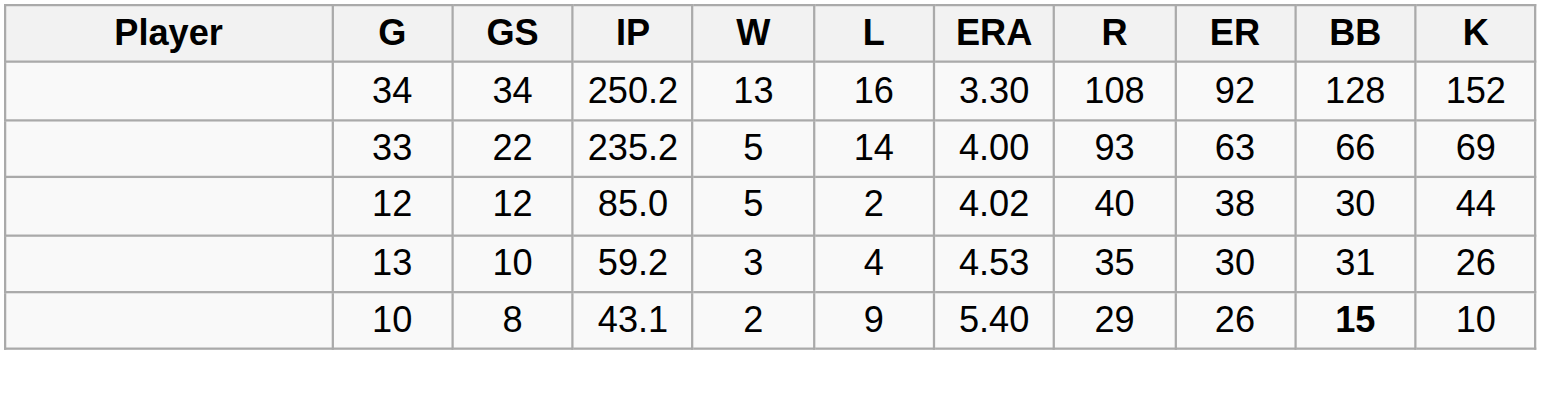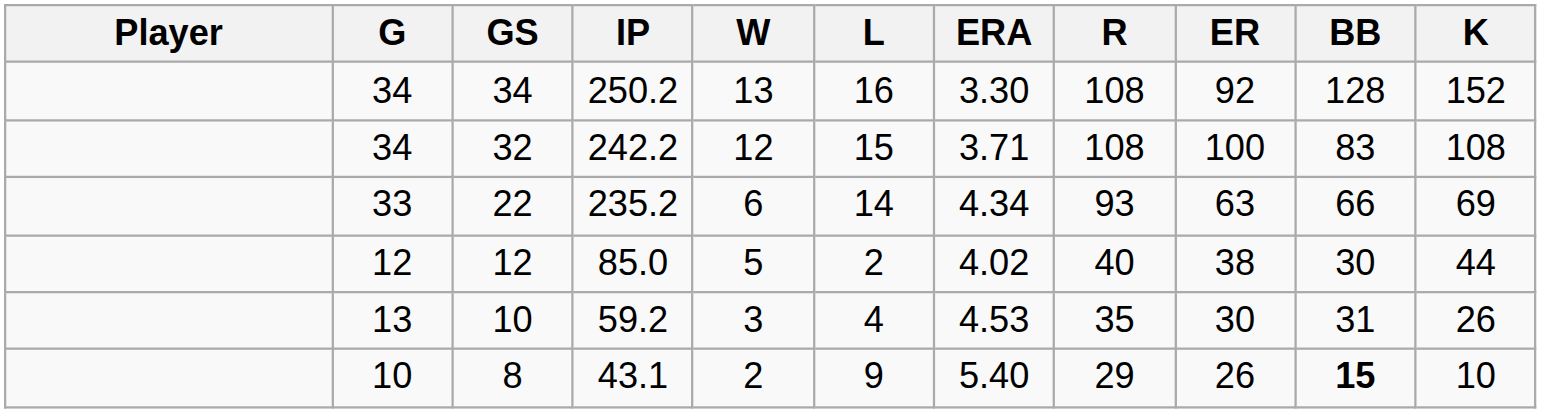+ row: 34 | 32 | 242.2 | 12 | 15 | 3.71 | 108 | 100 | 83 | 108
22 | W: 5 -> 6
22 | ERA: 4.00 -> 4.34
